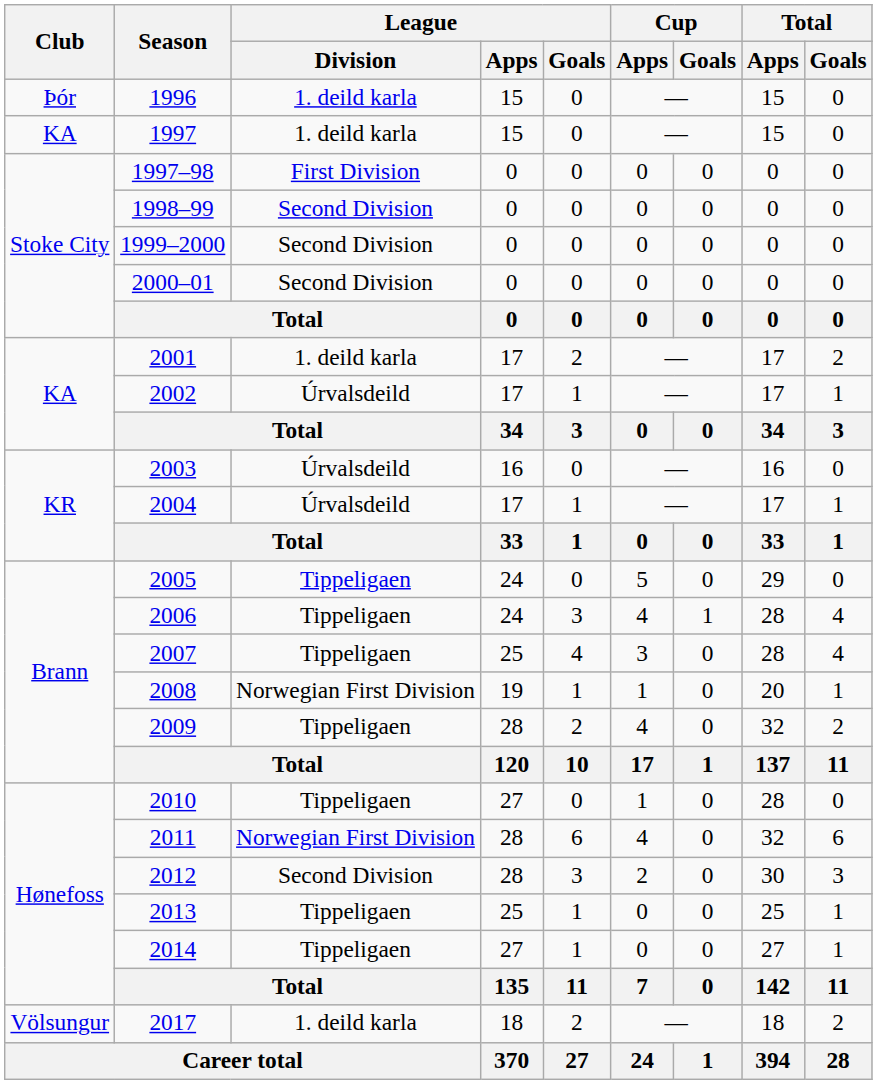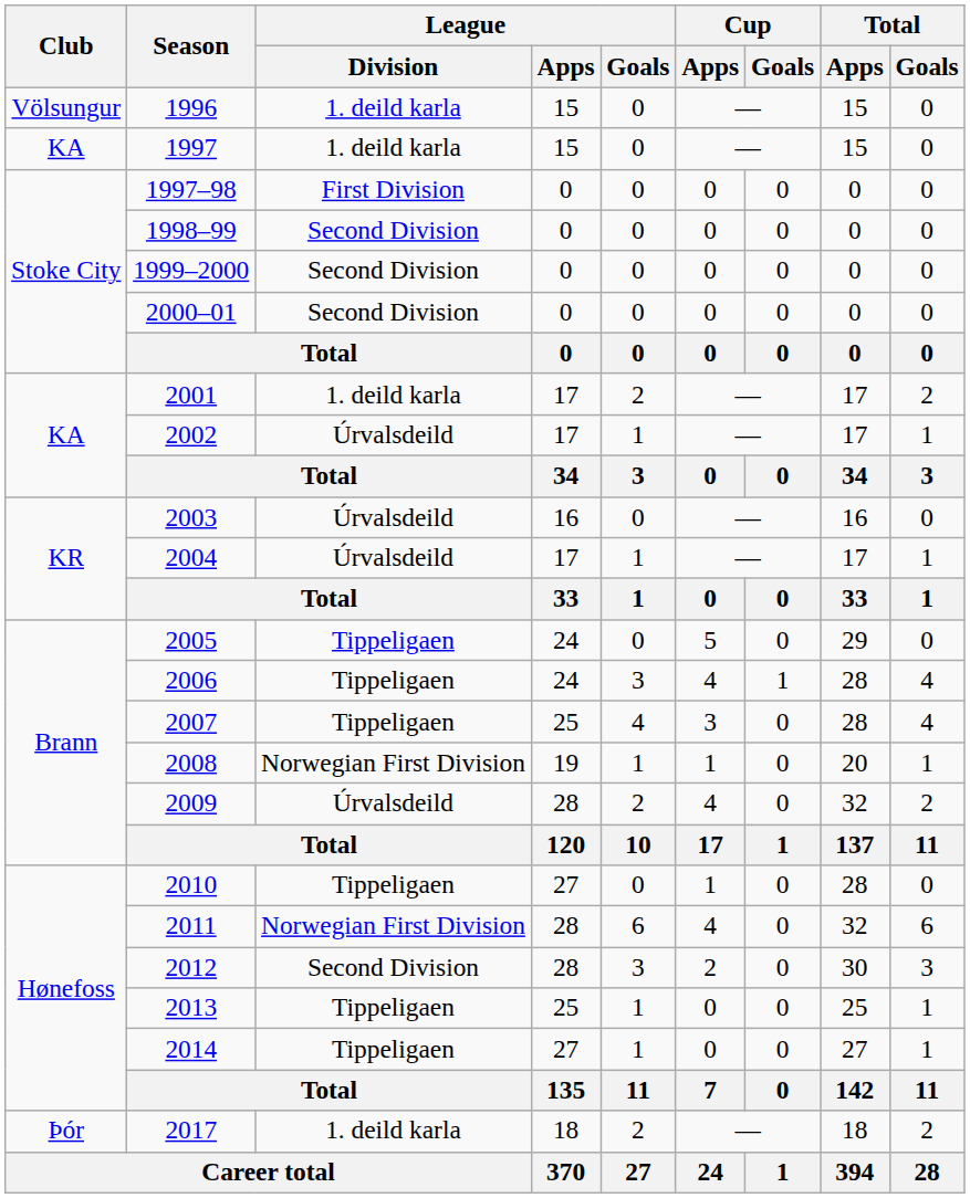1996 | Club: Þór -> Völsungur
2009 | League / Division: Tippeligaen -> Úrvalsdeild
2017 | Club: Völsungur -> Þór
